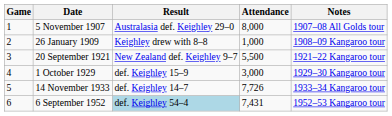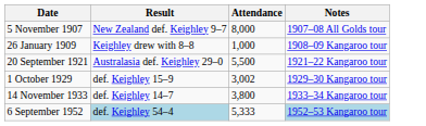- column: Game | 1 | 2 | 3 | 4 | 5 | 6
5 November 1907 | Result: Australasia def. Keighley 29–0 -> New Zealand def. Keighley 9–7
20 September 1921 | Result: New Zealand def. Keighley 9–7 -> Australasia def. Keighley 29–0
1 October 1929 | Attendance: 3,000 -> 3,002
14 November 1933 | Attendance: 7,726 -> 3,800
6 September 1952 | Attendance: 7,431 -> 5,333
6 September 1952 | Notes: no background -> lightblue background
